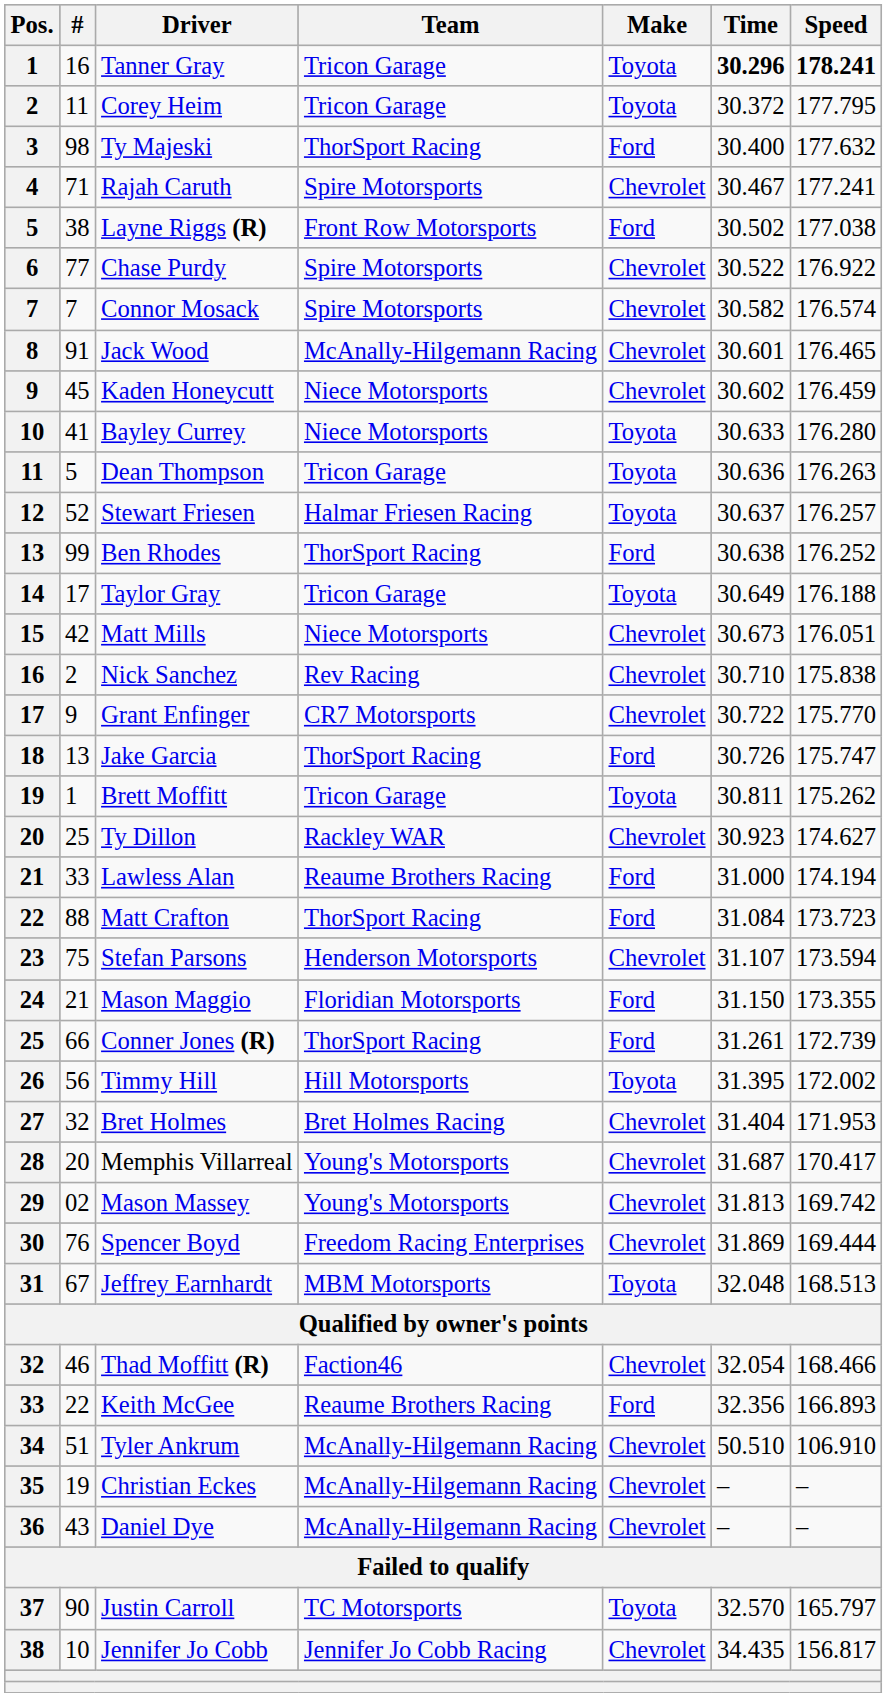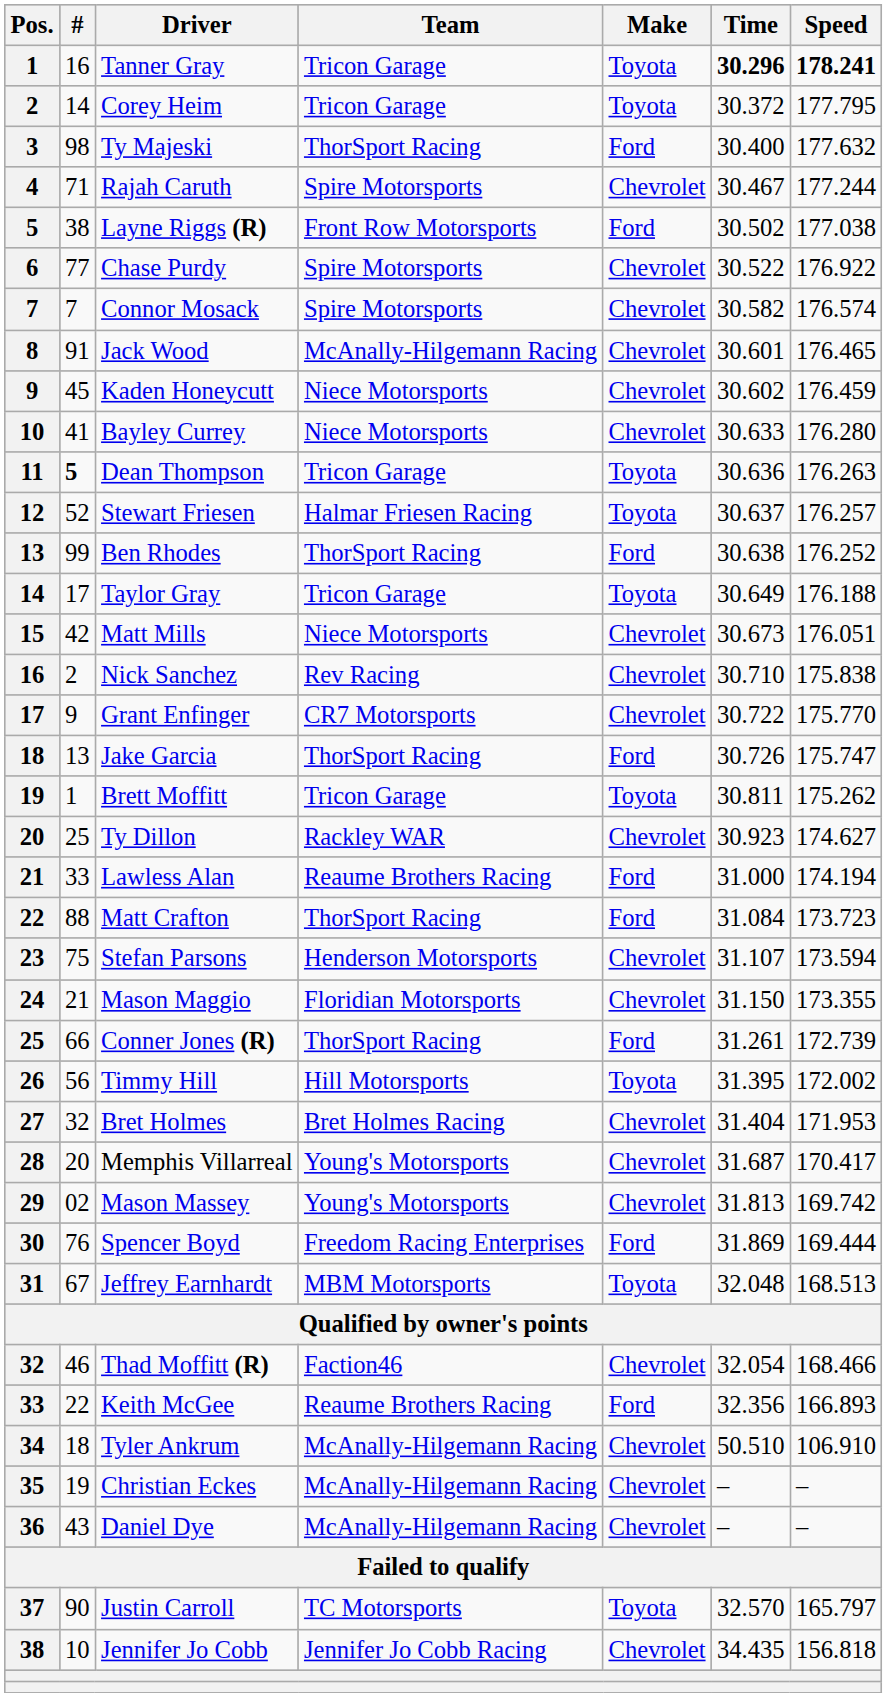Corey Heim | #: 11 -> 14
Rajah Caruth | Speed: 177.241 -> 177.244
Bayley Currey | Make: Toyota -> Chevrolet
Dean Thompson | #: normal -> bold
Mason Maggio | Make: Ford -> Chevrolet
Spencer Boyd | Make: Chevrolet -> Ford
Tyler Ankrum | #: 51 -> 18
Jennifer Jo Cobb | Speed: 156.817 -> 156.818
